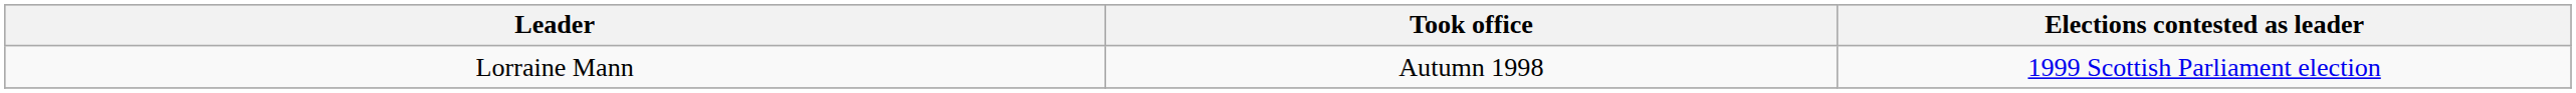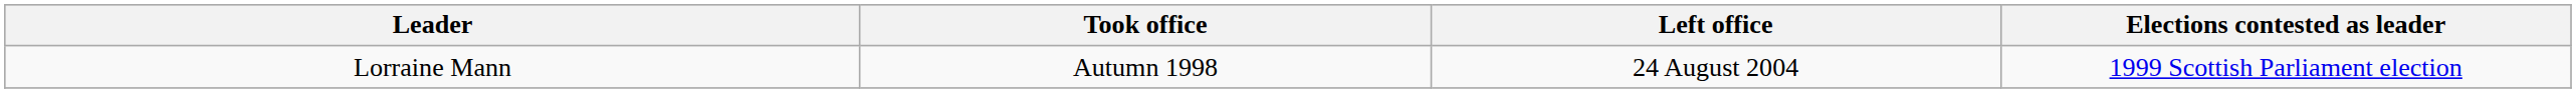+ column: Left office | 24 August 2004
